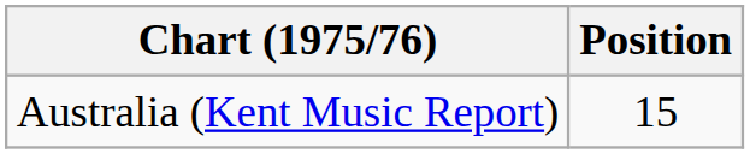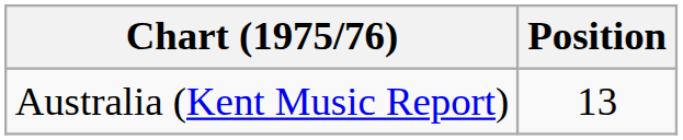Australia (Kent Music Report) | Position: 15 -> 13
